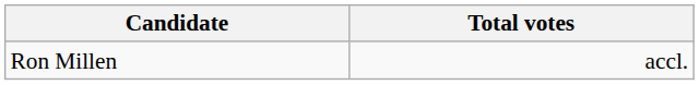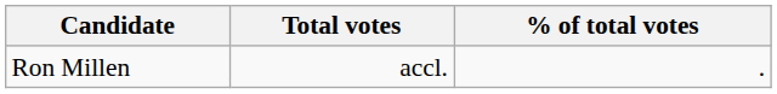+ column: % of total votes | .
